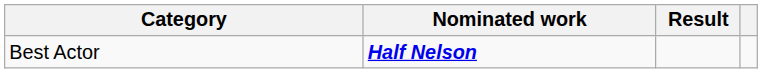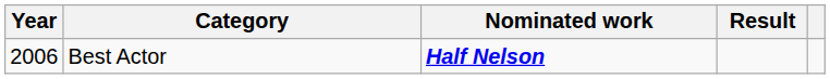+ column: Year | 2006
